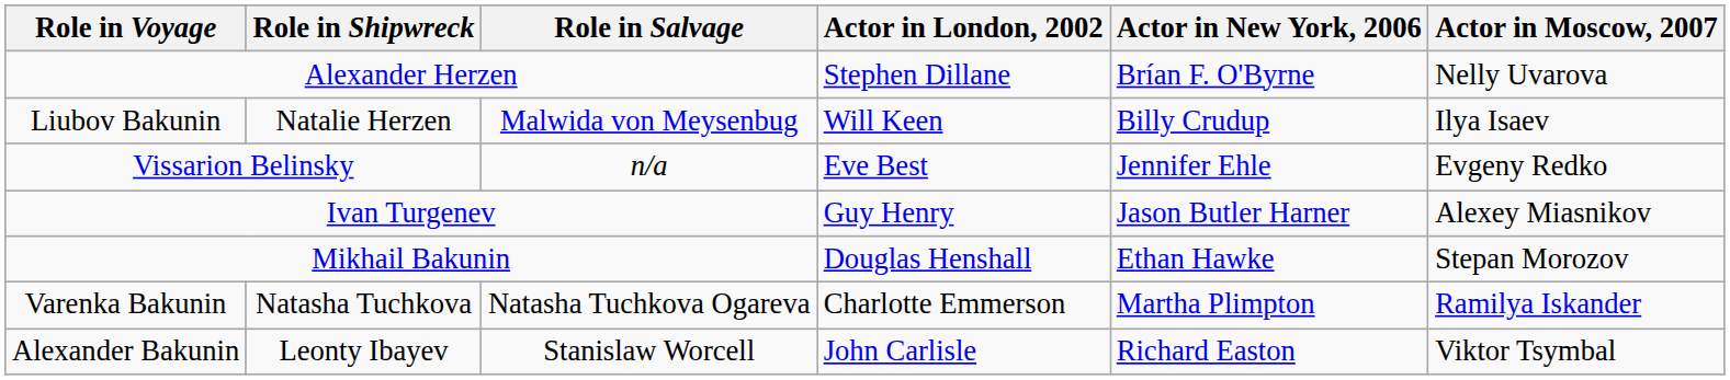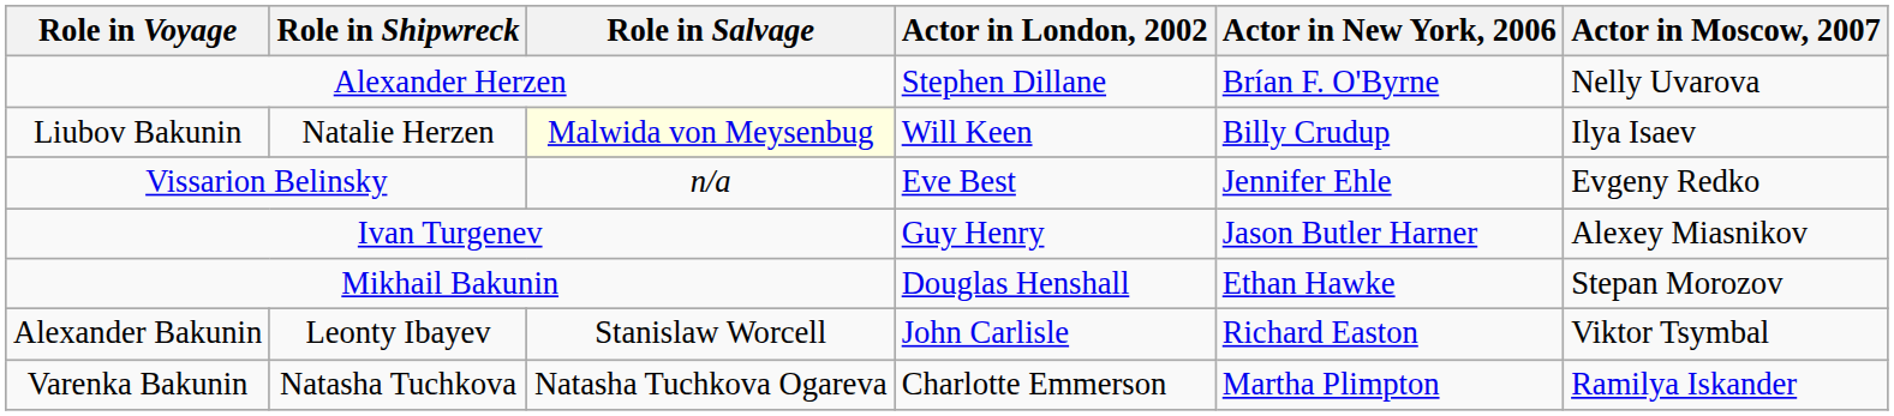Liubov Bakunin | Role in Salvage: no background -> lightyellow background
rows swapped: Alexander Bakunin <-> Varenka Bakunin
